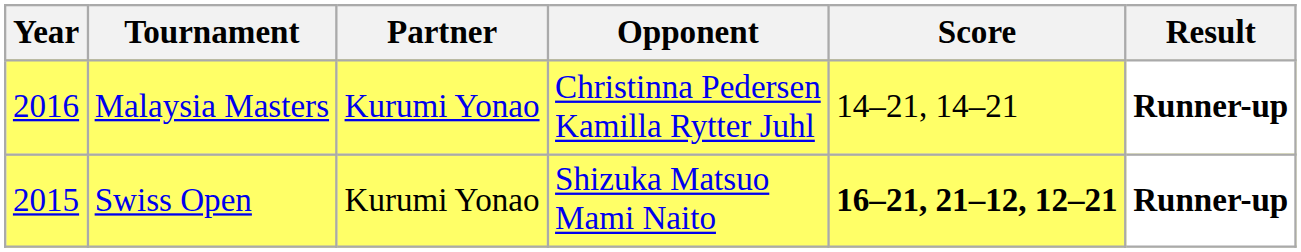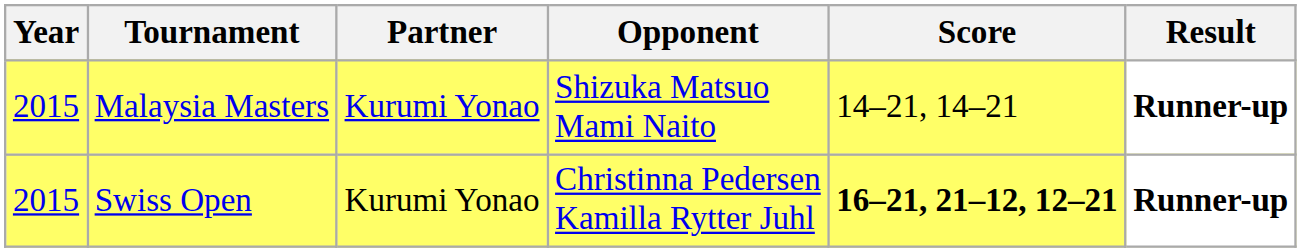Malaysia Masters | Year: 2016 -> 2015
Malaysia Masters | Opponent: Christinna Pedersen Kamilla Rytter Juhl -> Shizuka Matsuo Mami Naito
Swiss Open | Opponent: Shizuka Matsuo Mami Naito -> Christinna Pedersen Kamilla Rytter Juhl
